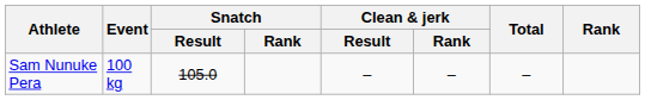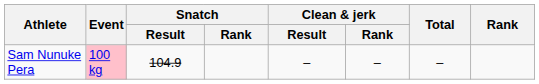Sam Nunuke Pera | Event: no background -> pink background
Sam Nunuke Pera | Snatch / Result: 105.0 -> 104.9
